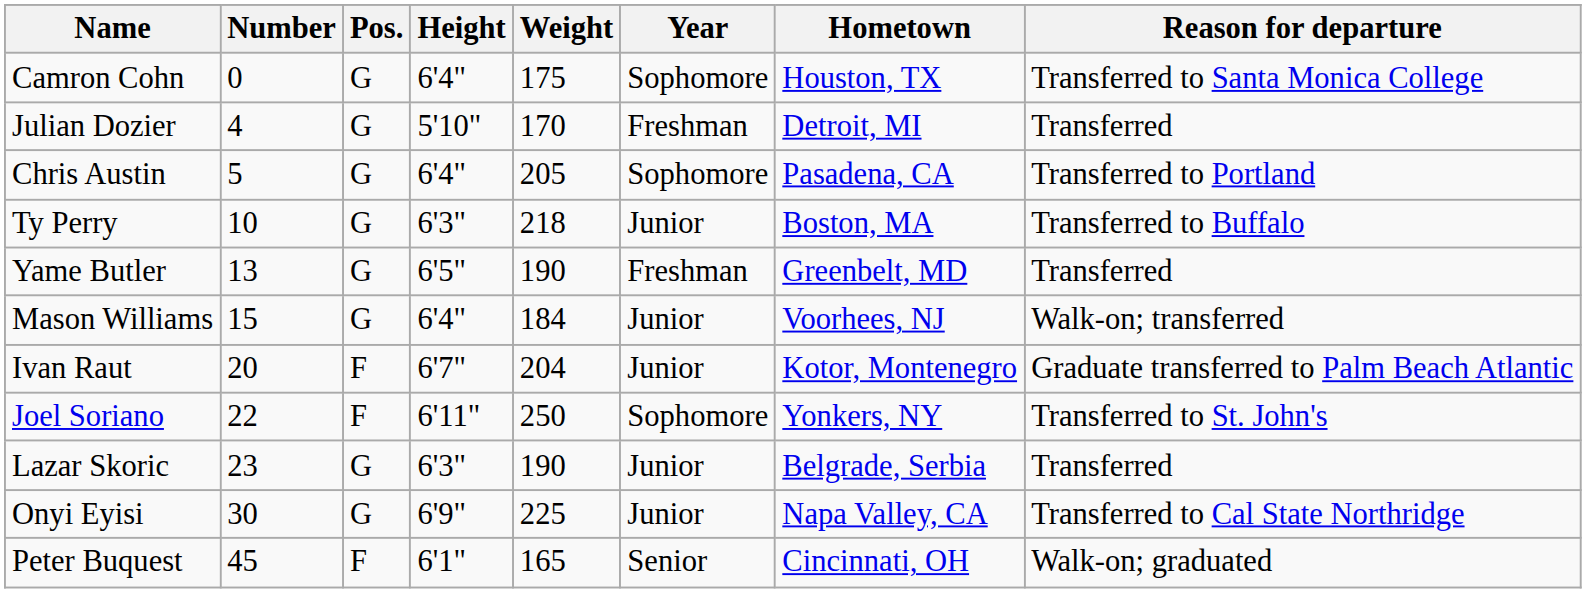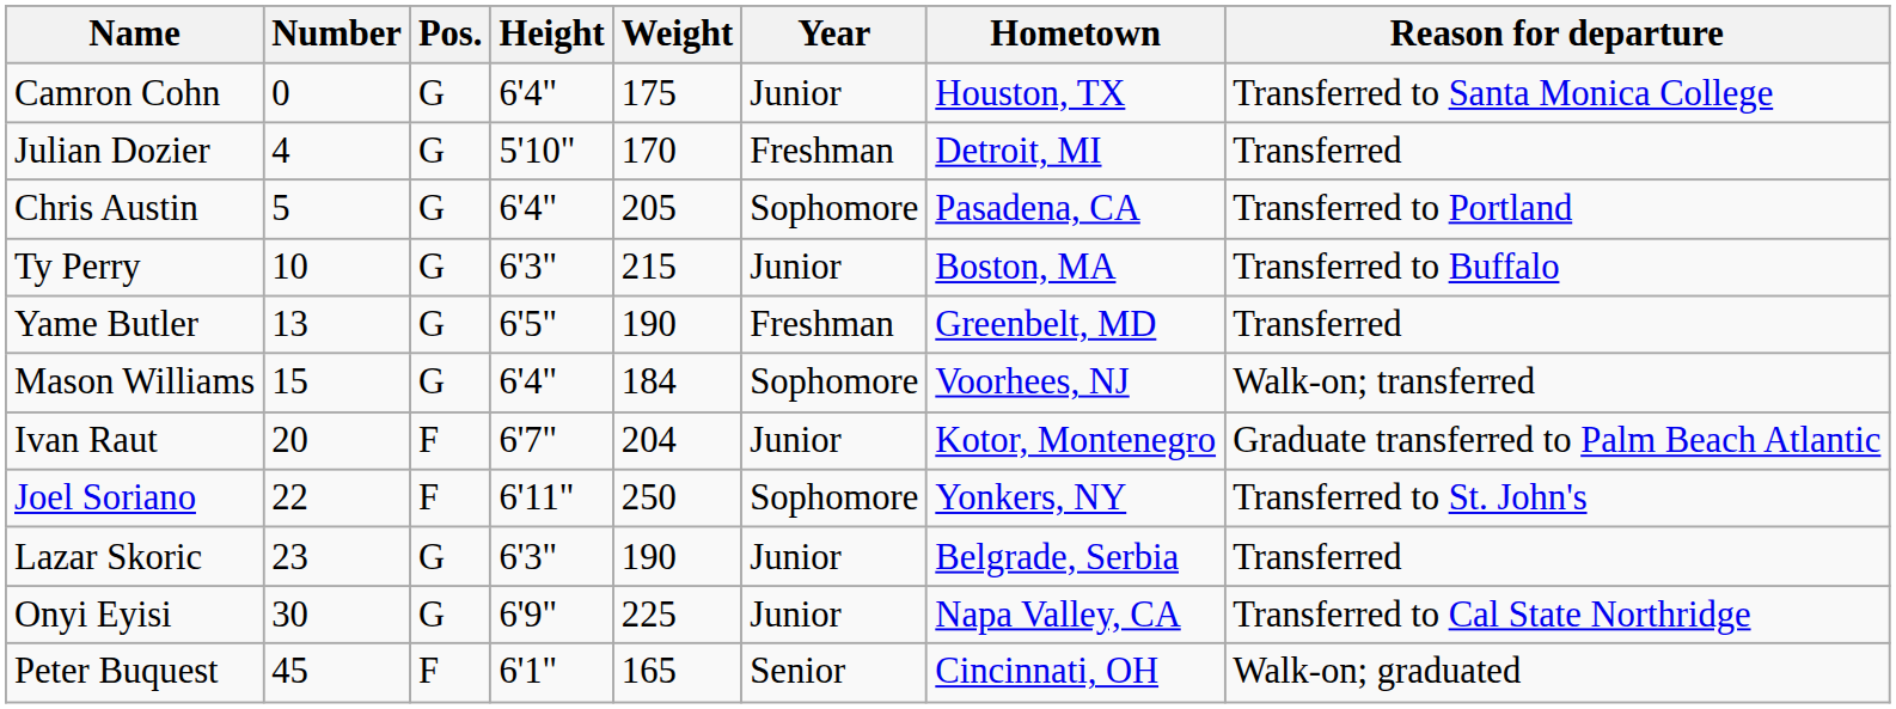Camron Cohn | Year: Sophomore -> Junior
Ty Perry | Weight: 218 -> 215
Mason Williams | Year: Junior -> Sophomore
